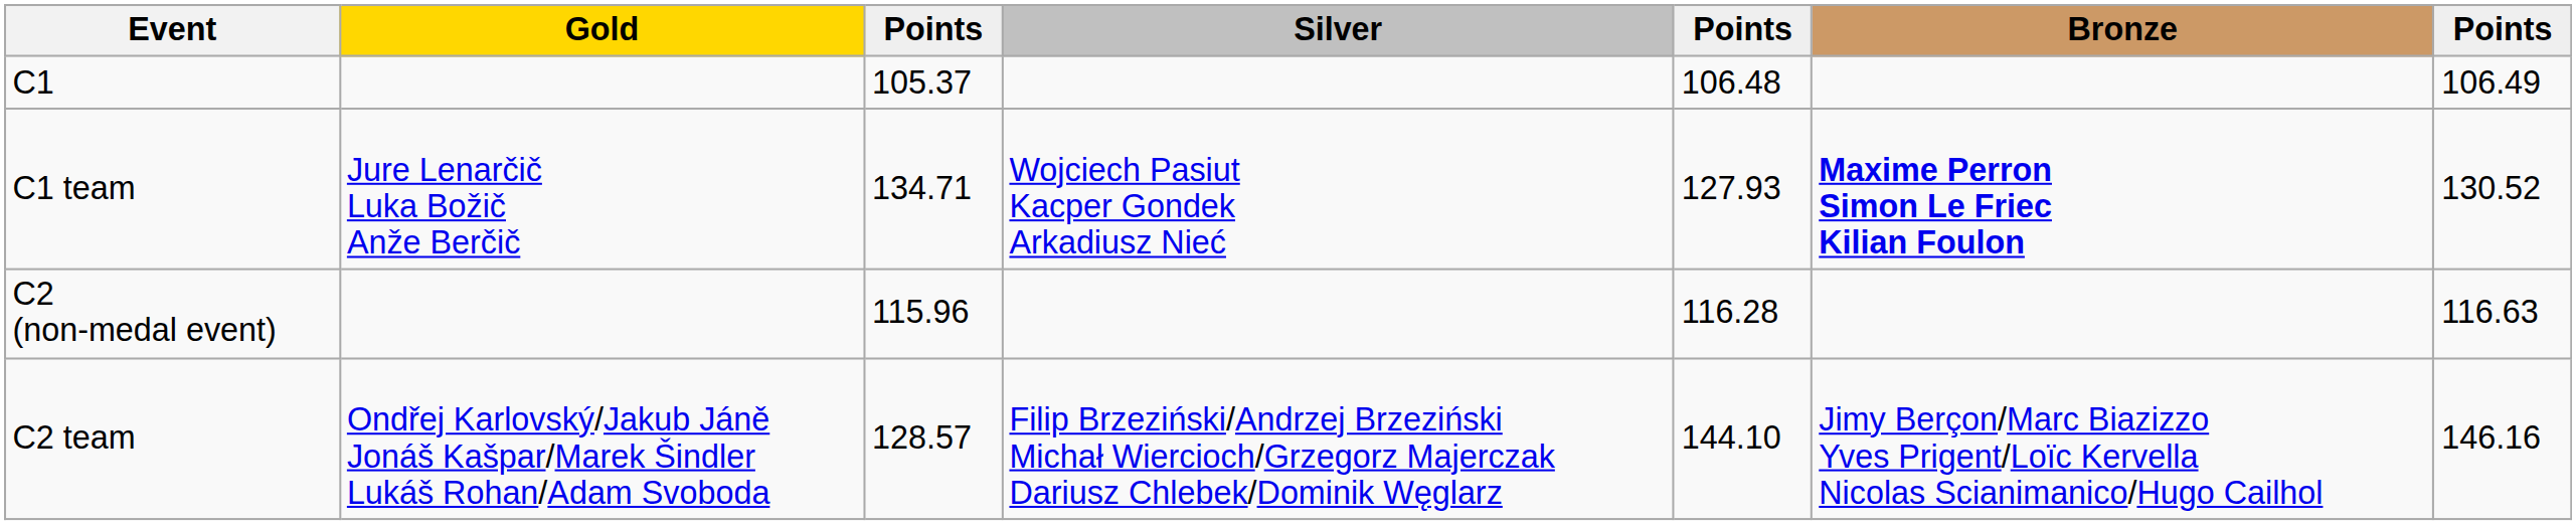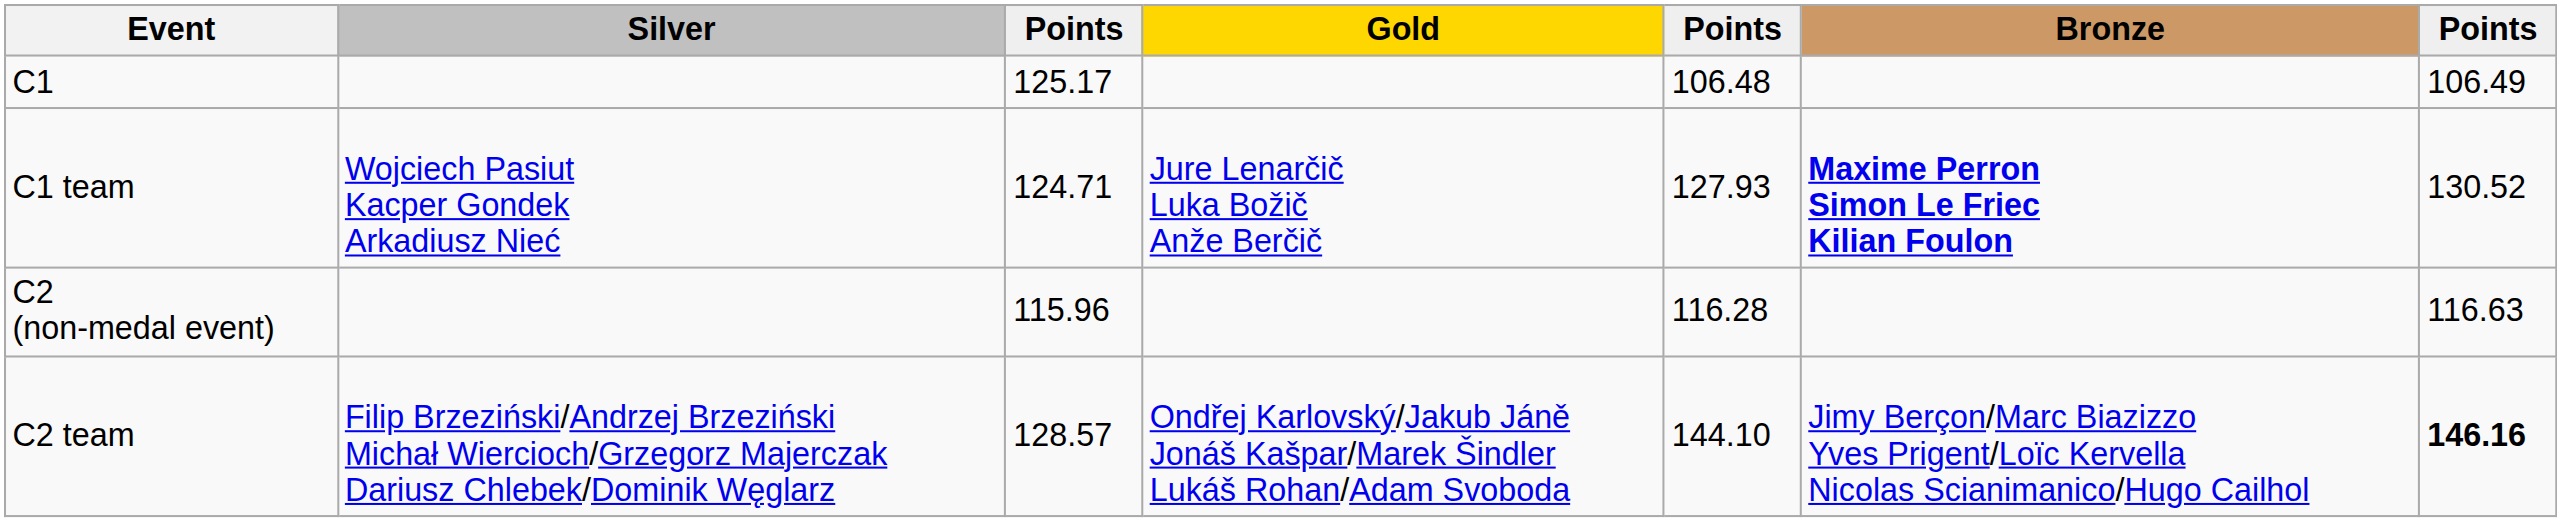columns swapped: Gold <-> Silver
C1 | column 3: 105.37 -> 125.17
C1 team | column 3: 134.71 -> 124.71
C2 team | column 7: normal -> bold
